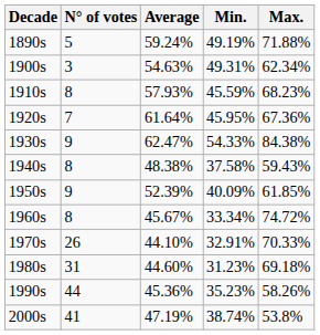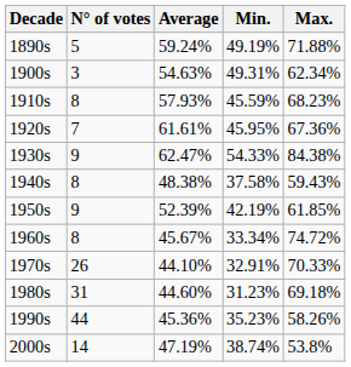1920s | Average: 61.64% -> 61.61%
1950s | Min.: 40.09% -> 42.19%
2000s | N° of votes: 41 -> 14
